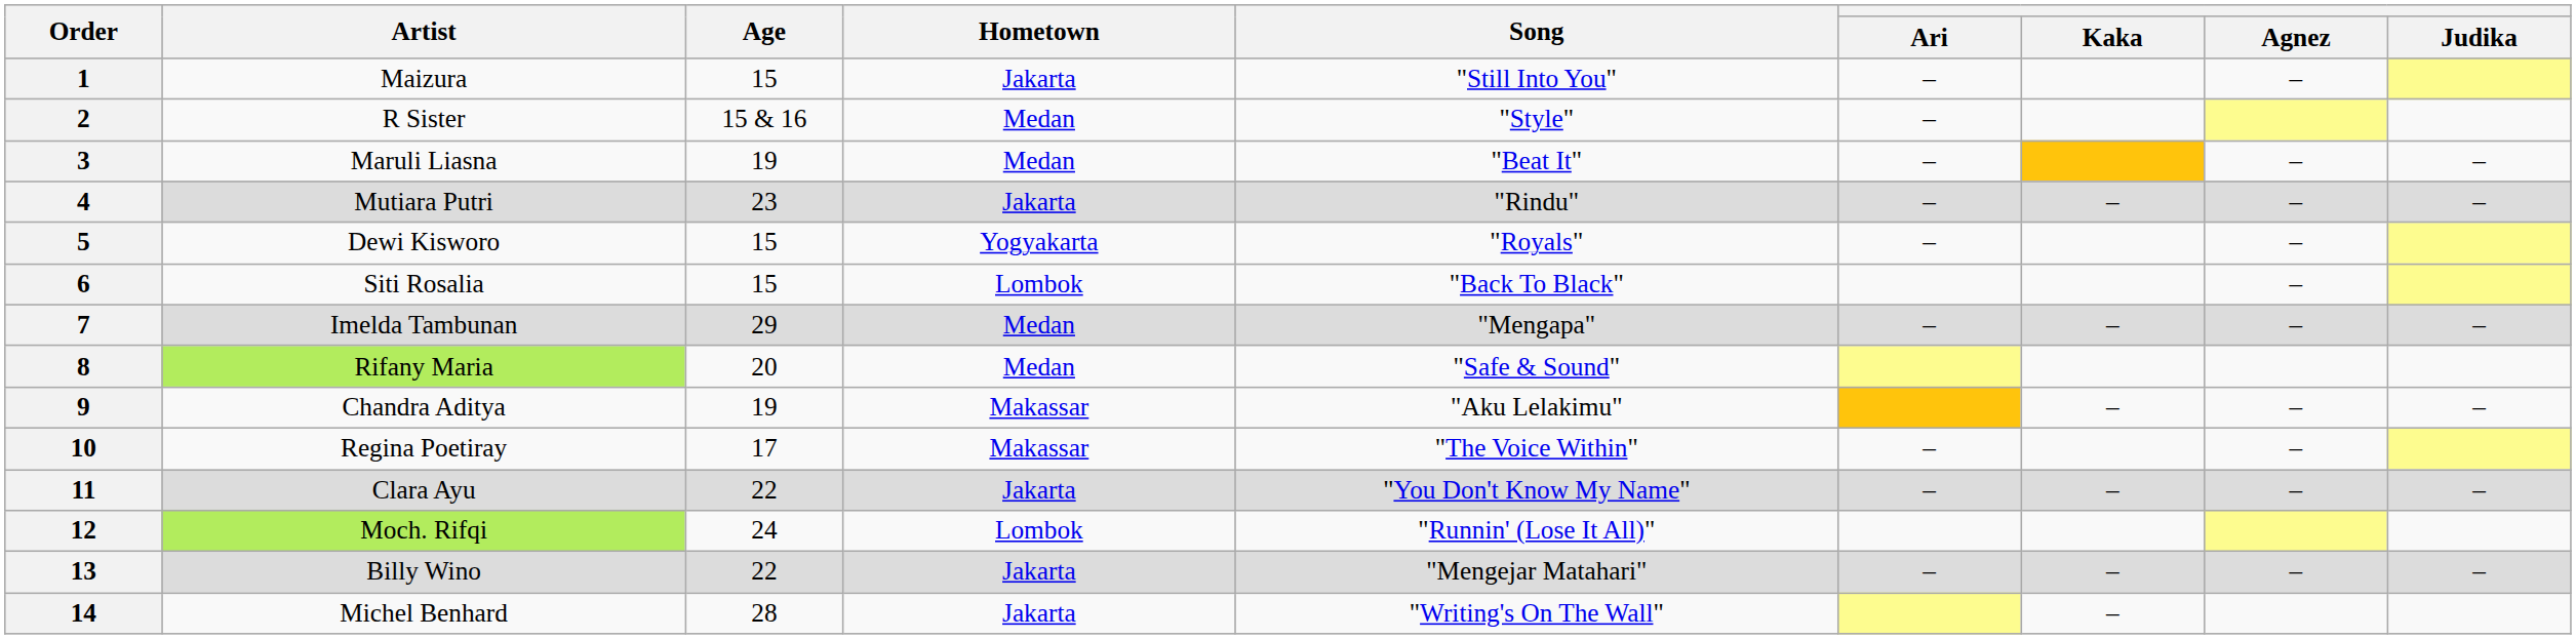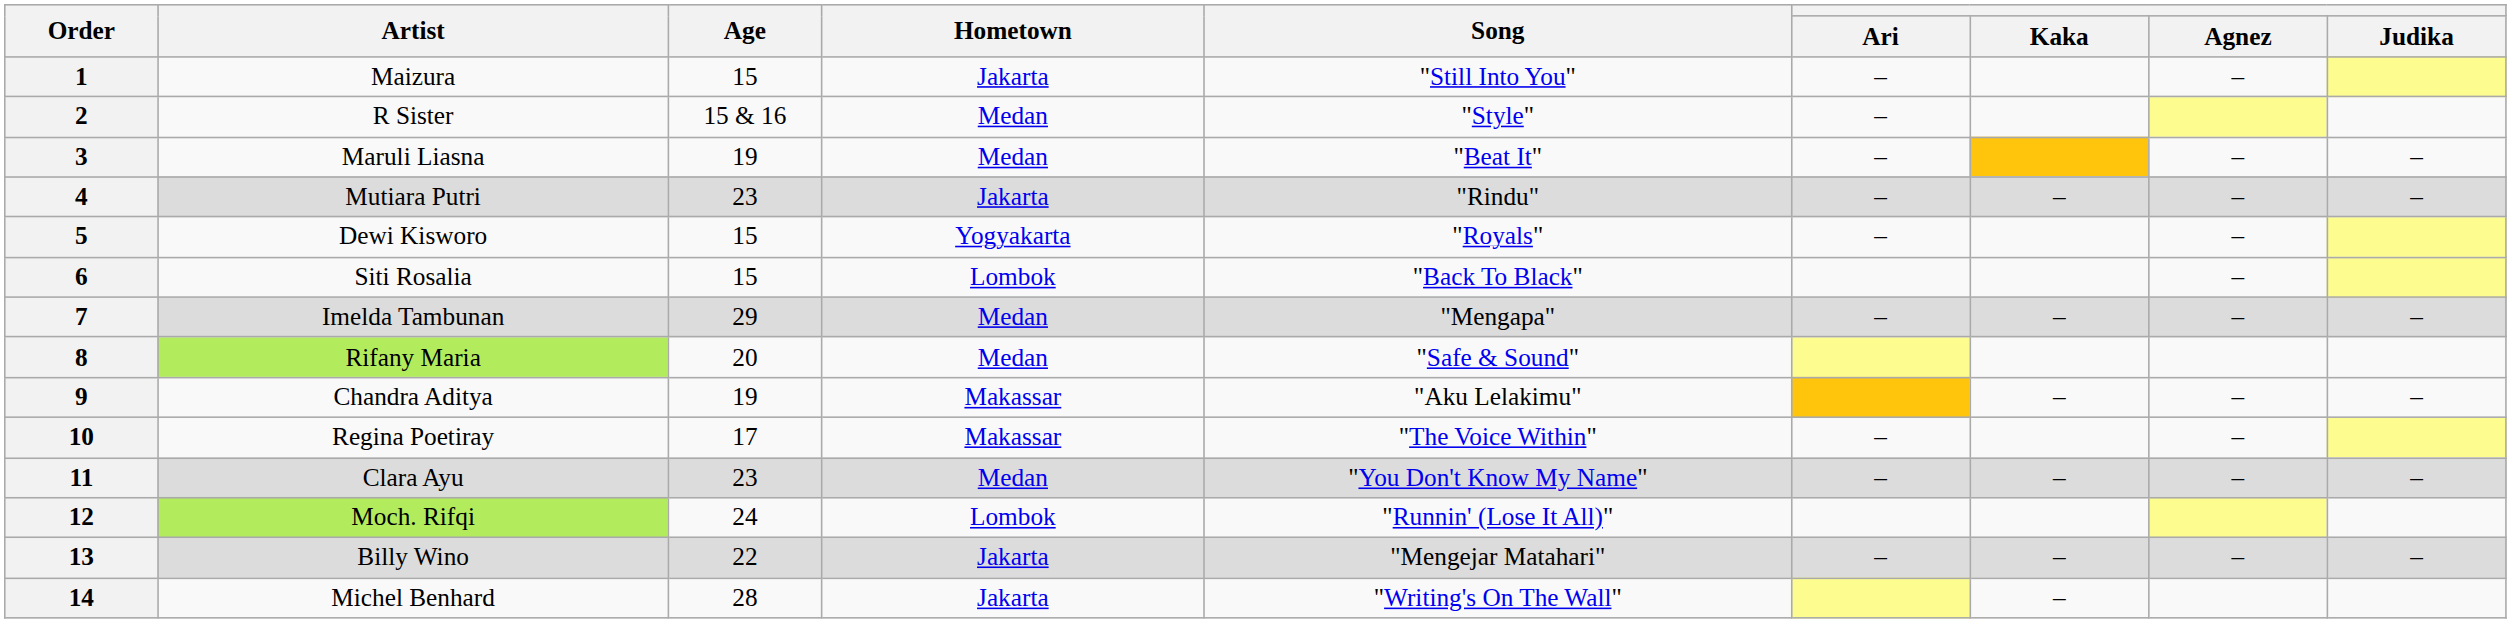11 | Age: 22 -> 23
11 | Hometown: Jakarta -> Medan
